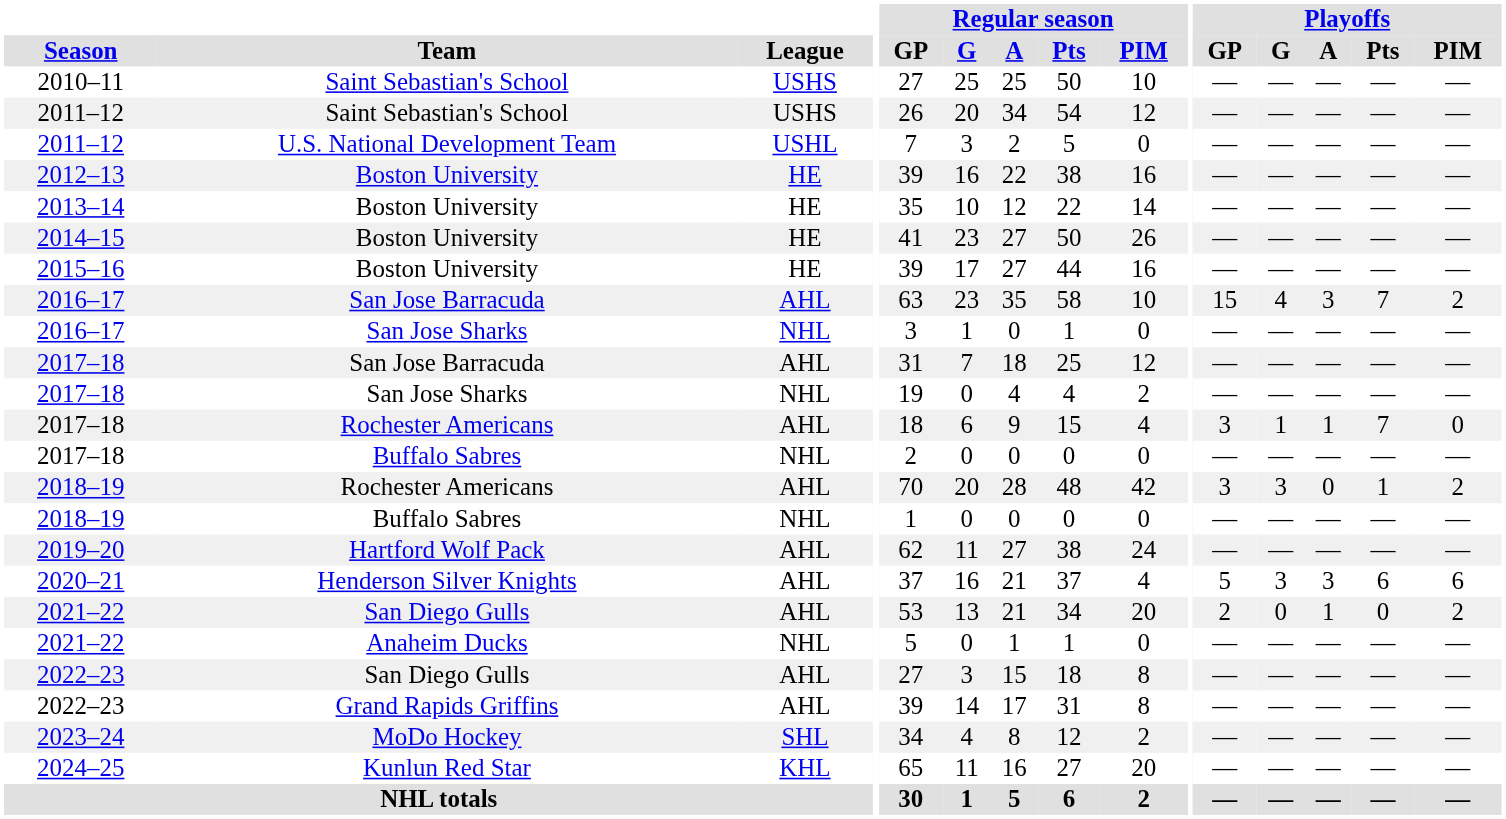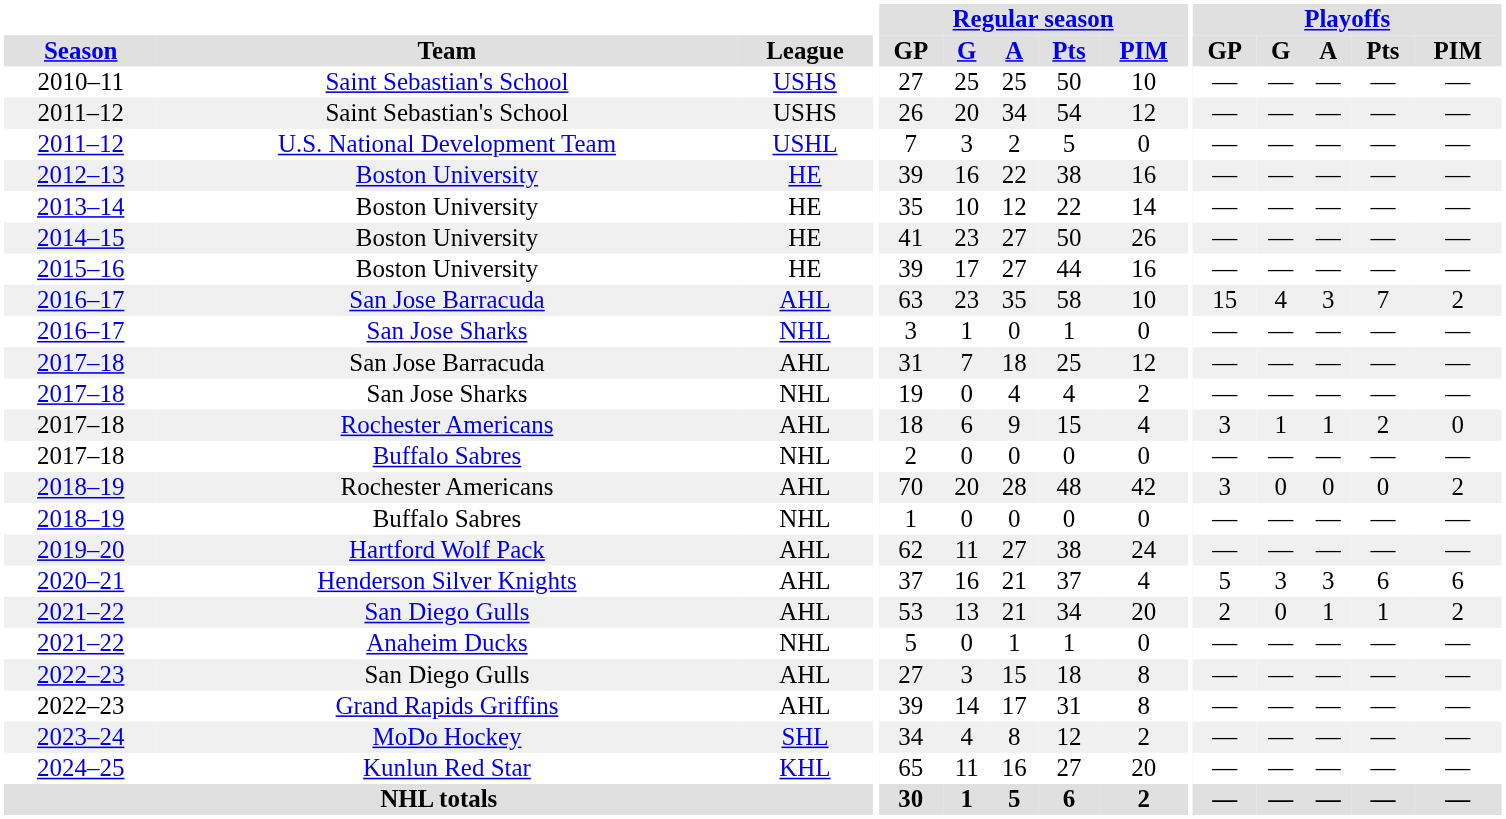2017–18 / Rochester Americans | Playoffs / Pts: 7 -> 2
2018–19 / Rochester Americans | Playoffs / G: 3 -> 0
2018–19 / Rochester Americans | Playoffs / Pts: 1 -> 0
2021–22 / San Diego Gulls | Playoffs / Pts: 0 -> 1
